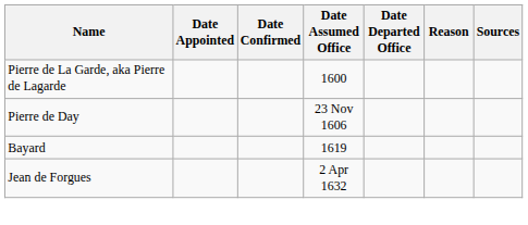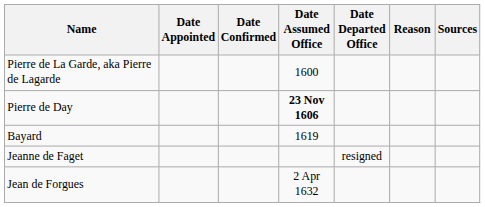Pierre de Day | Date Assumed Office: normal -> bold
+ row: Jeanne de Faget | resigned
